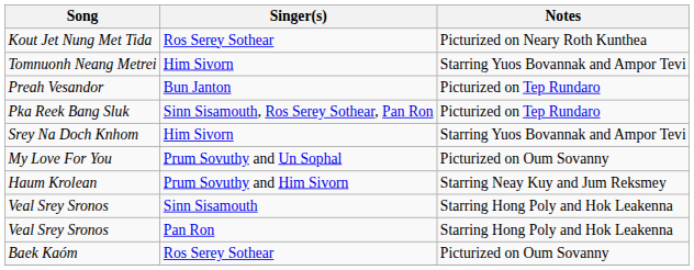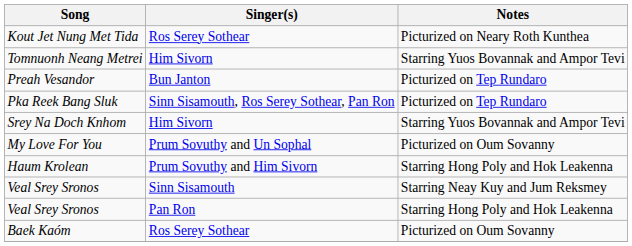Haum Krolean | Notes: Starring Neay Kuy and Jum Reksmey -> Starring Hong Poly and Hok Leakenna
Veal Srey Sronos / Sinn Sisamouth | Notes: Starring Hong Poly and Hok Leakenna -> Starring Neay Kuy and Jum Reksmey
